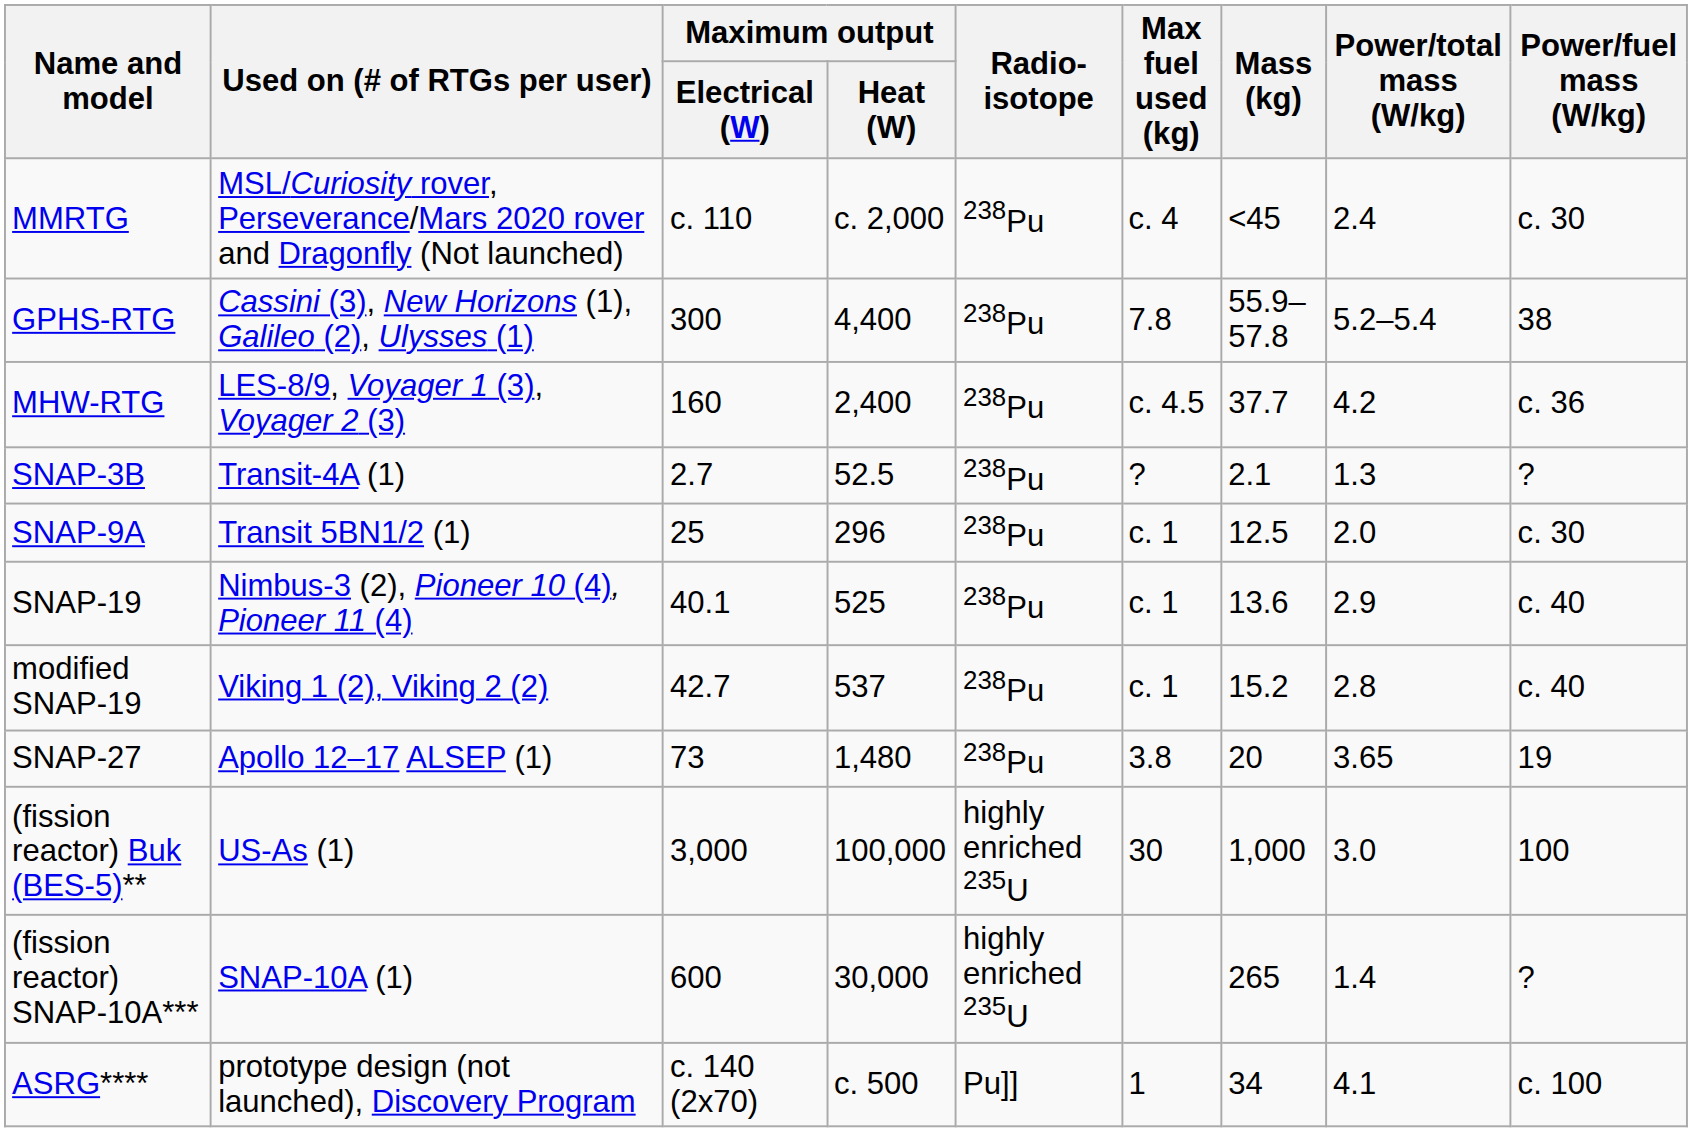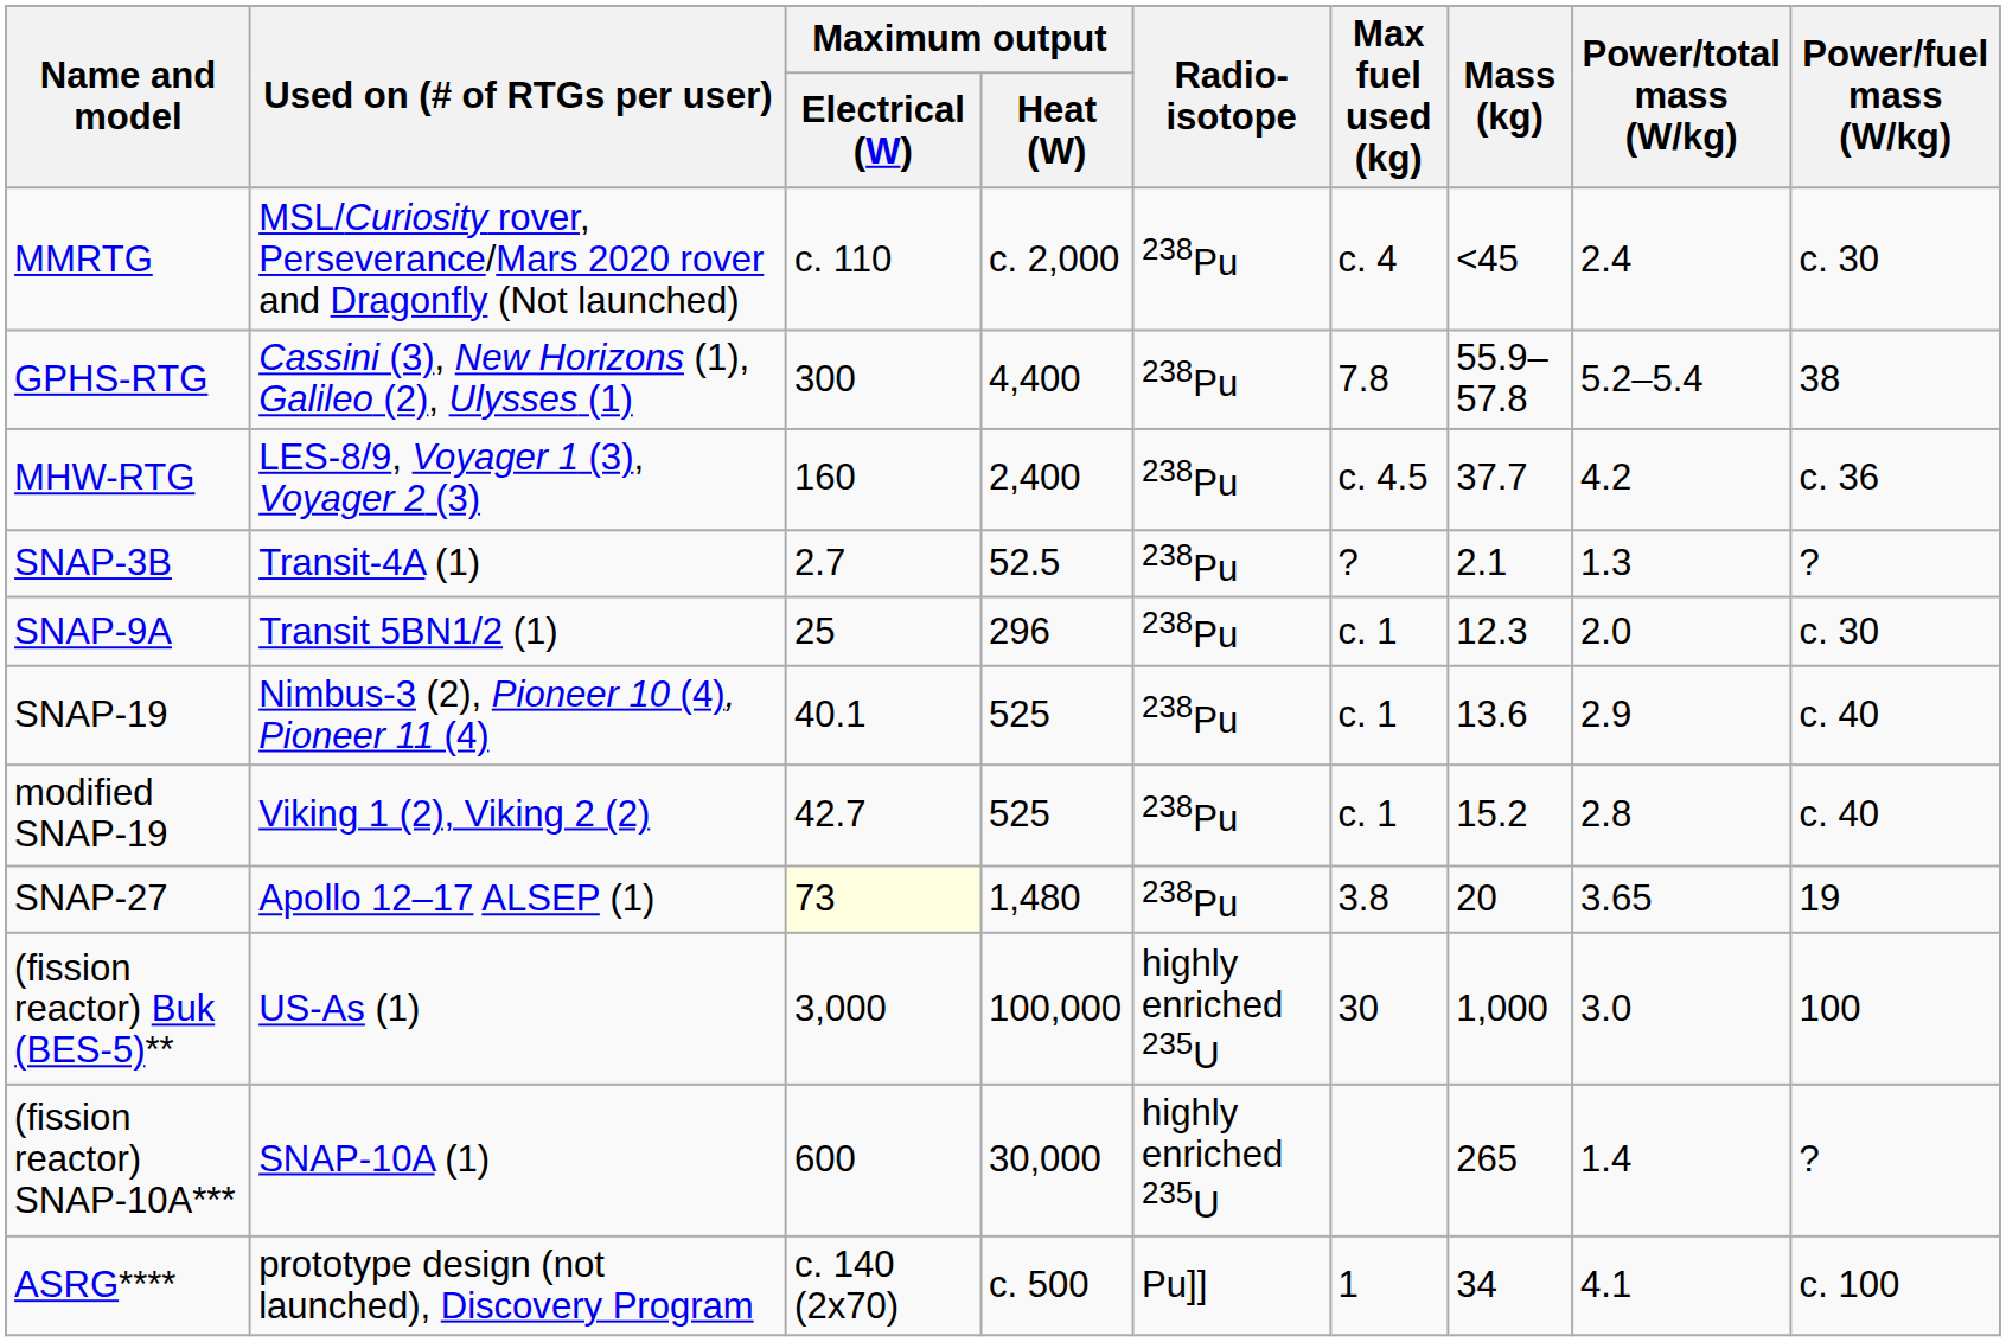SNAP-9A | Mass (kg): 12.5 -> 12.3
modified SNAP-19 | Maximum output / Heat (W): 537 -> 525
SNAP-27 | Maximum output / Electrical (W): no background -> lightyellow background
